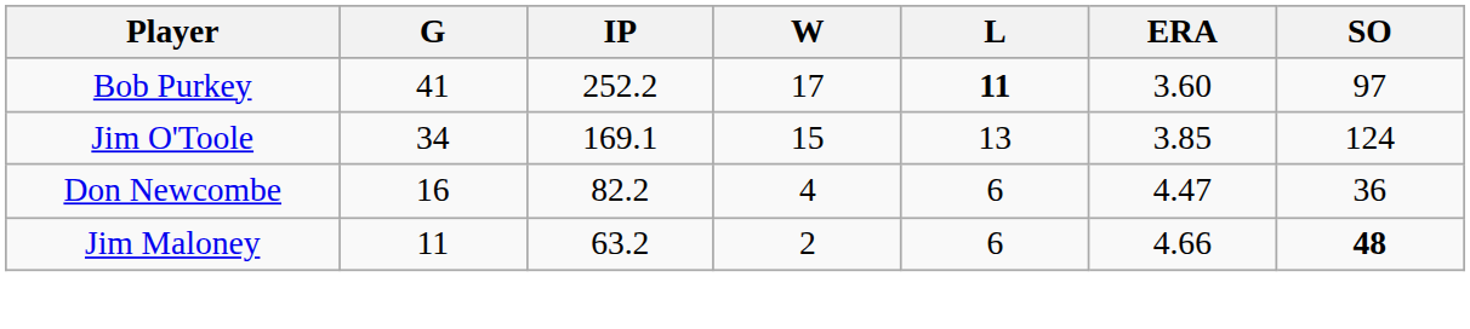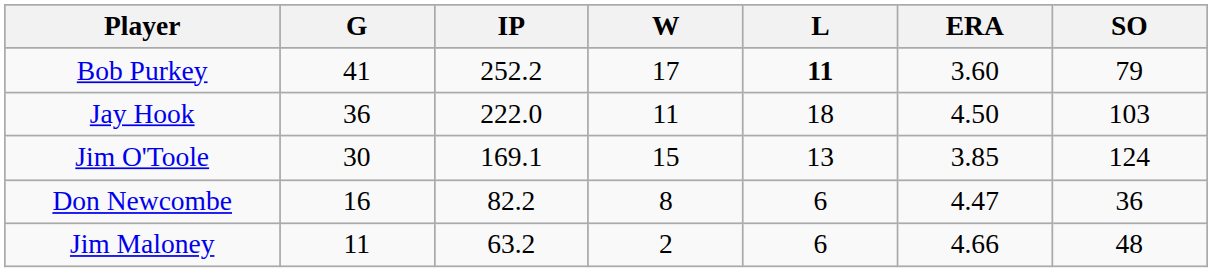Bob Purkey | SO: 97 -> 79
+ row: Jay Hook | 36 | 222.0 | 11 | 18 | 4.50 | 103
Jim O'Toole | G: 34 -> 30
Don Newcombe | W: 4 -> 8
Jim Maloney | SO: bold -> normal
